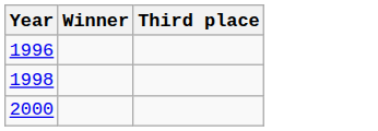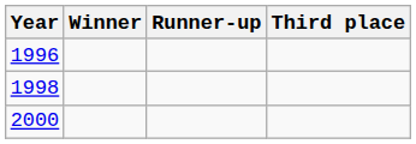+ column: Runner-up
